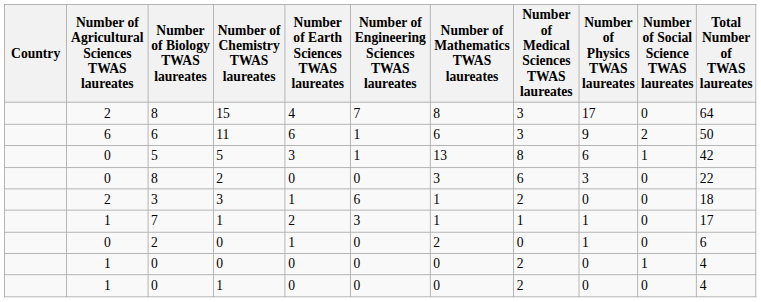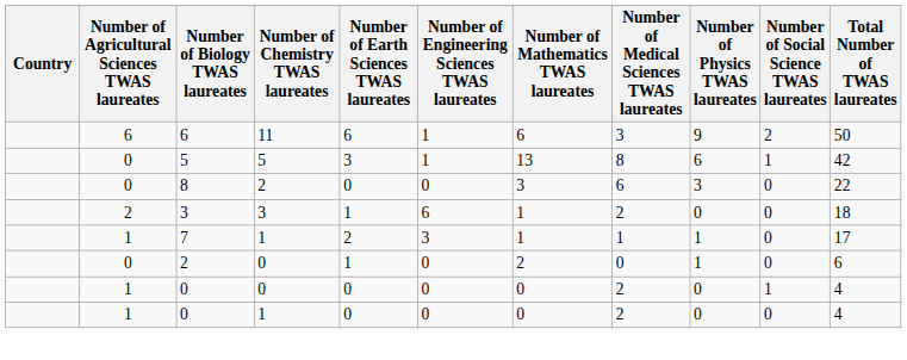- row: 2 | 8 | 15 | 4 | 7 | 8 | 3 | 17 | 0 | 64
